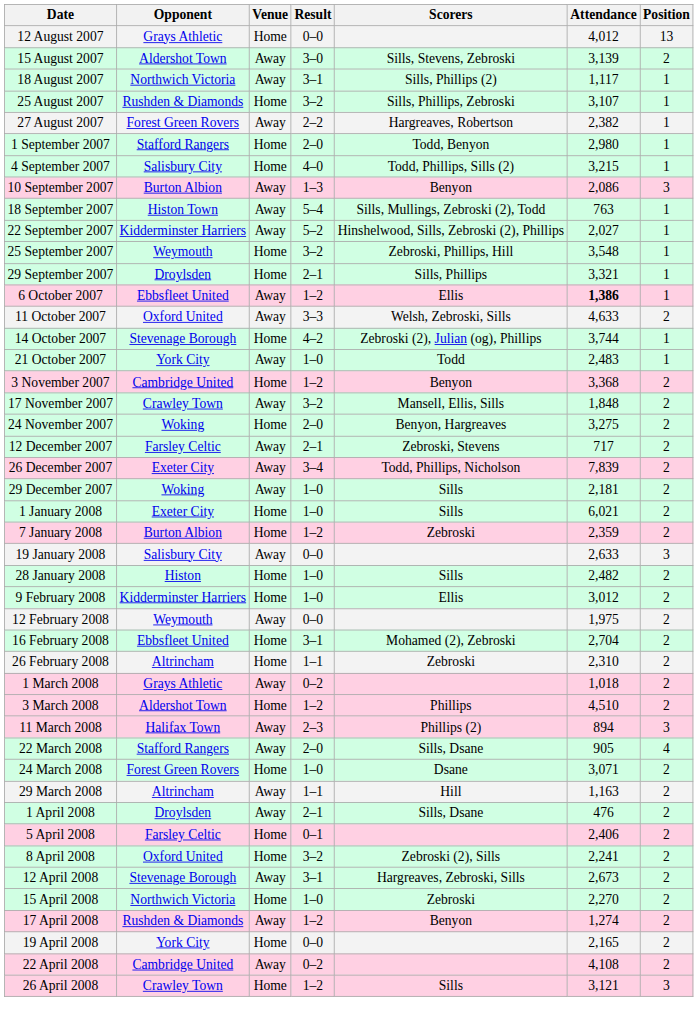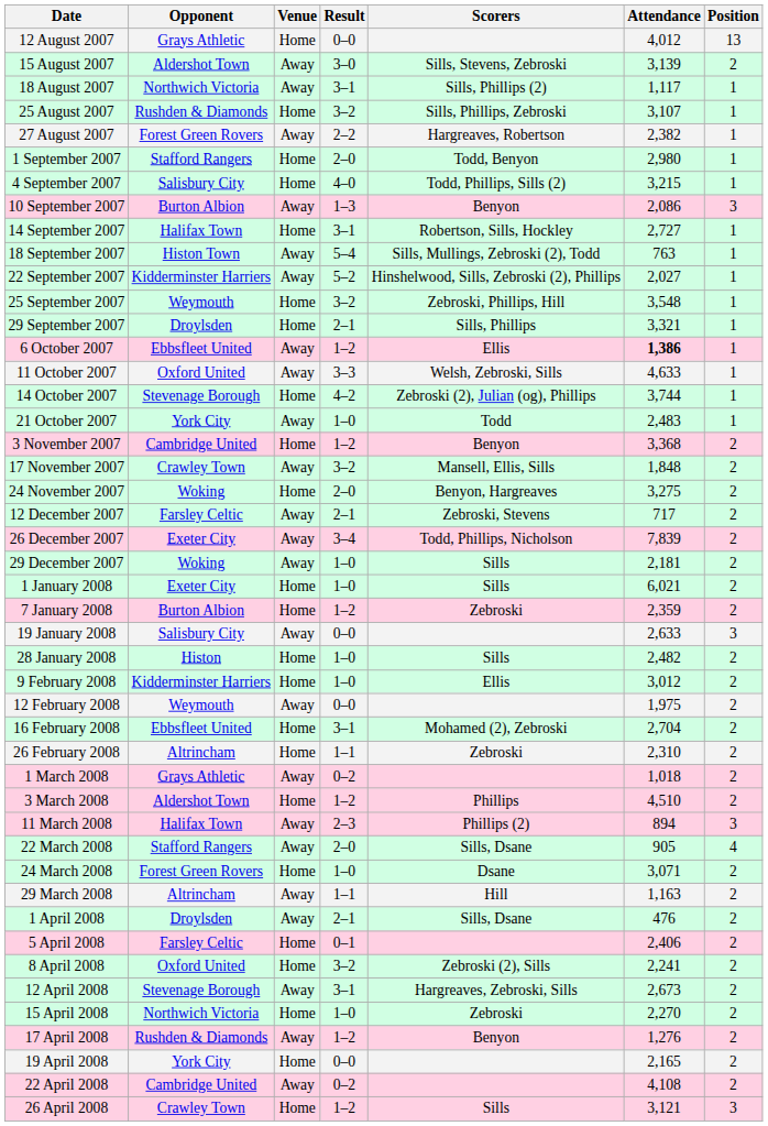+ row: 14 September 2007 | Halifax Town | Home | 3–1 | Robertson, Sills, Hockley | 2,727 | 1
11 October 2007 | Position: 2 -> 1
17 April 2008 | Attendance: 1,274 -> 1,276
